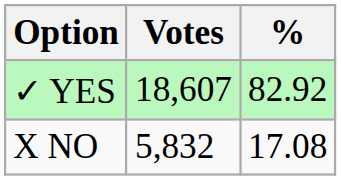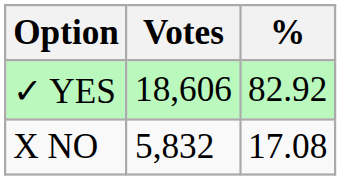✓ YES | Votes: 18,607 -> 18,606
